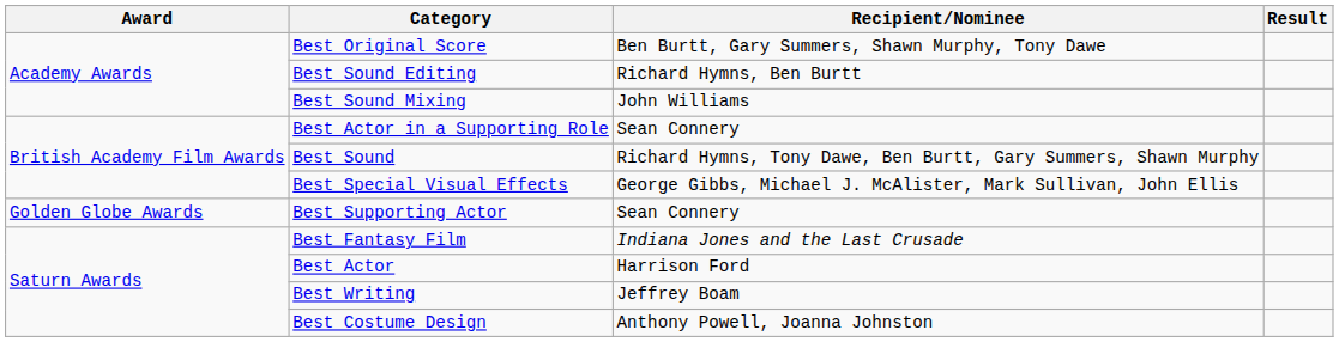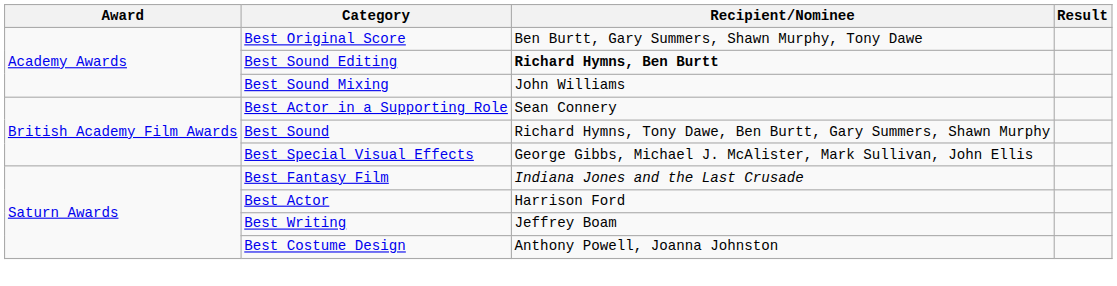Best Sound Editing | Recipient/Nominee: normal -> bold
- row: Golden Globe Awards | Best Supporting Actor | Sean Connery
